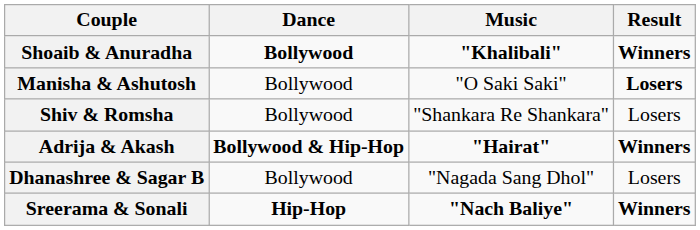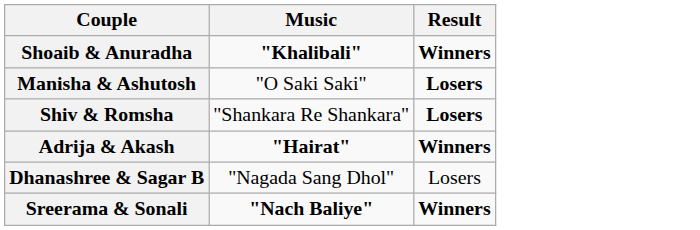- column: Dance | Bollywood | Bollywood | Bollywood | Bollywood & Hip-Hop | Bollywood | Hip-Hop
Shiv & Romsha | Result: normal -> bold
